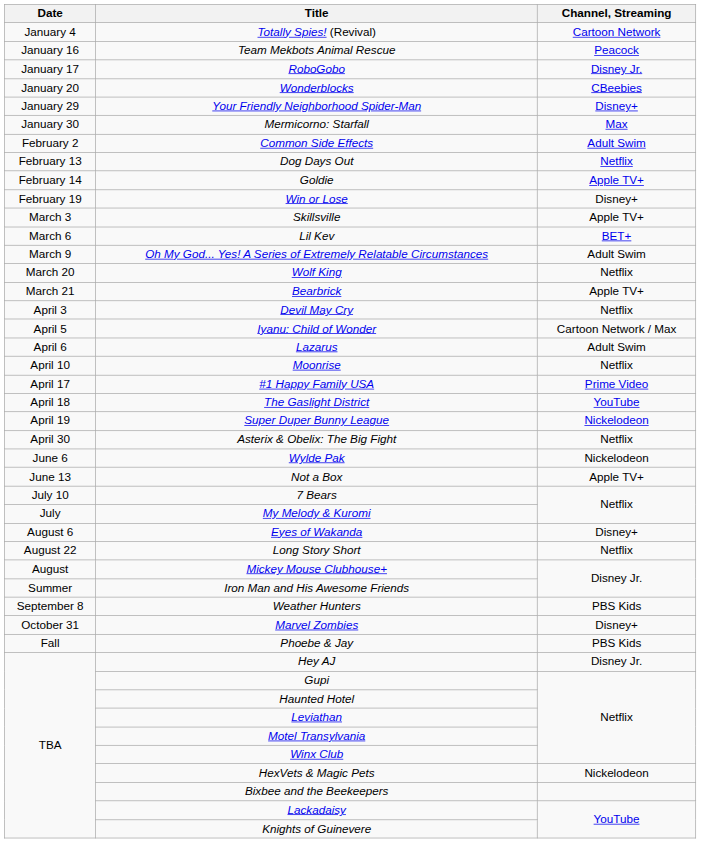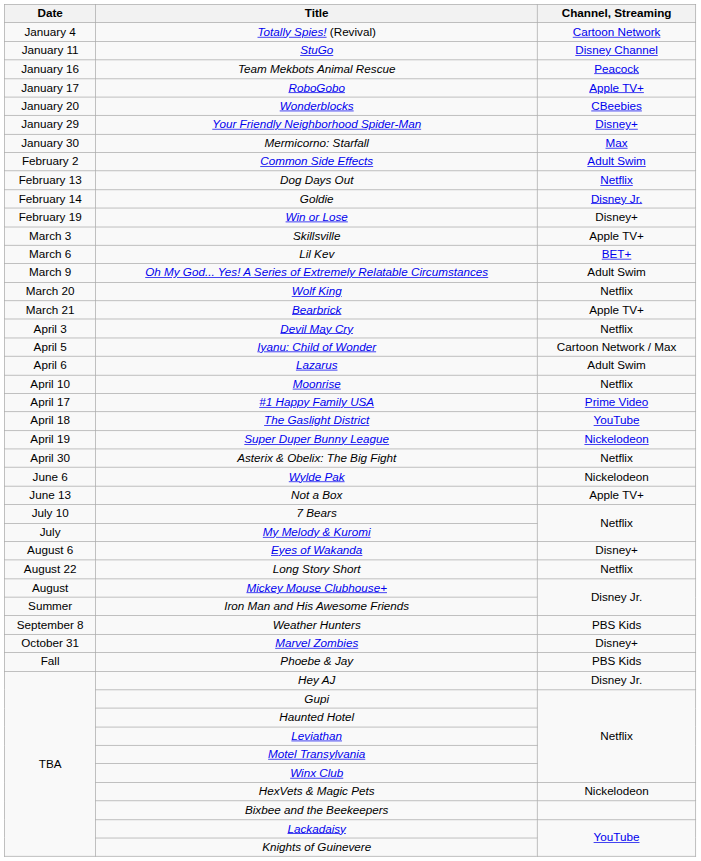+ row: January 11 | StuGo | Disney Channel
RoboGobo | Channel, Streaming: Disney Jr. -> Apple TV+
Goldie | Channel, Streaming: Apple TV+ -> Disney Jr.
